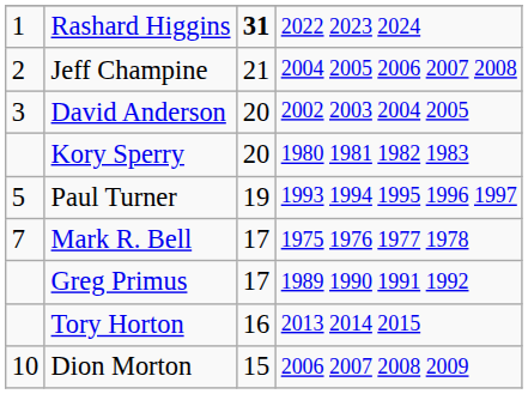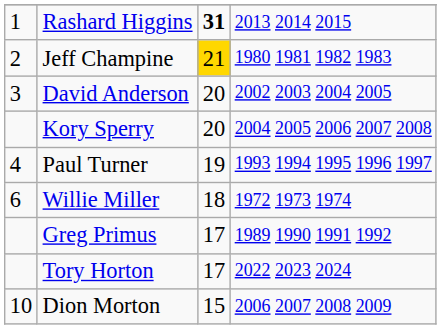Rashard Higgins | column 4: 2022 2023 2024 -> 2013 2014 2015
Jeff Champine | column 3: no background -> gold background
Jeff Champine | column 4: 2004 2005 2006 2007 2008 -> 1980 1981 1982 1983
Kory Sperry | column 4: 1980 1981 1982 1983 -> 2004 2005 2006 2007 2008
Paul Turner | column 1: 5 -> 4
+ row: 6 | Willie Miller | 18 | 1972 1973 1974
- row: 7 | Mark R. Bell | 17 | 1975 1976 1977 1978
Tory Horton | column 3: 16 -> 17
Tory Horton | column 4: 2013 2014 2015 -> 2022 2023 2024
